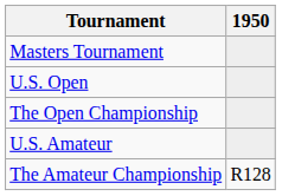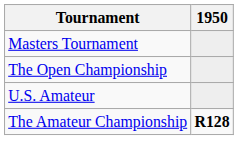- row: U.S. Open
The Amateur Championship | 1950: normal -> bold
